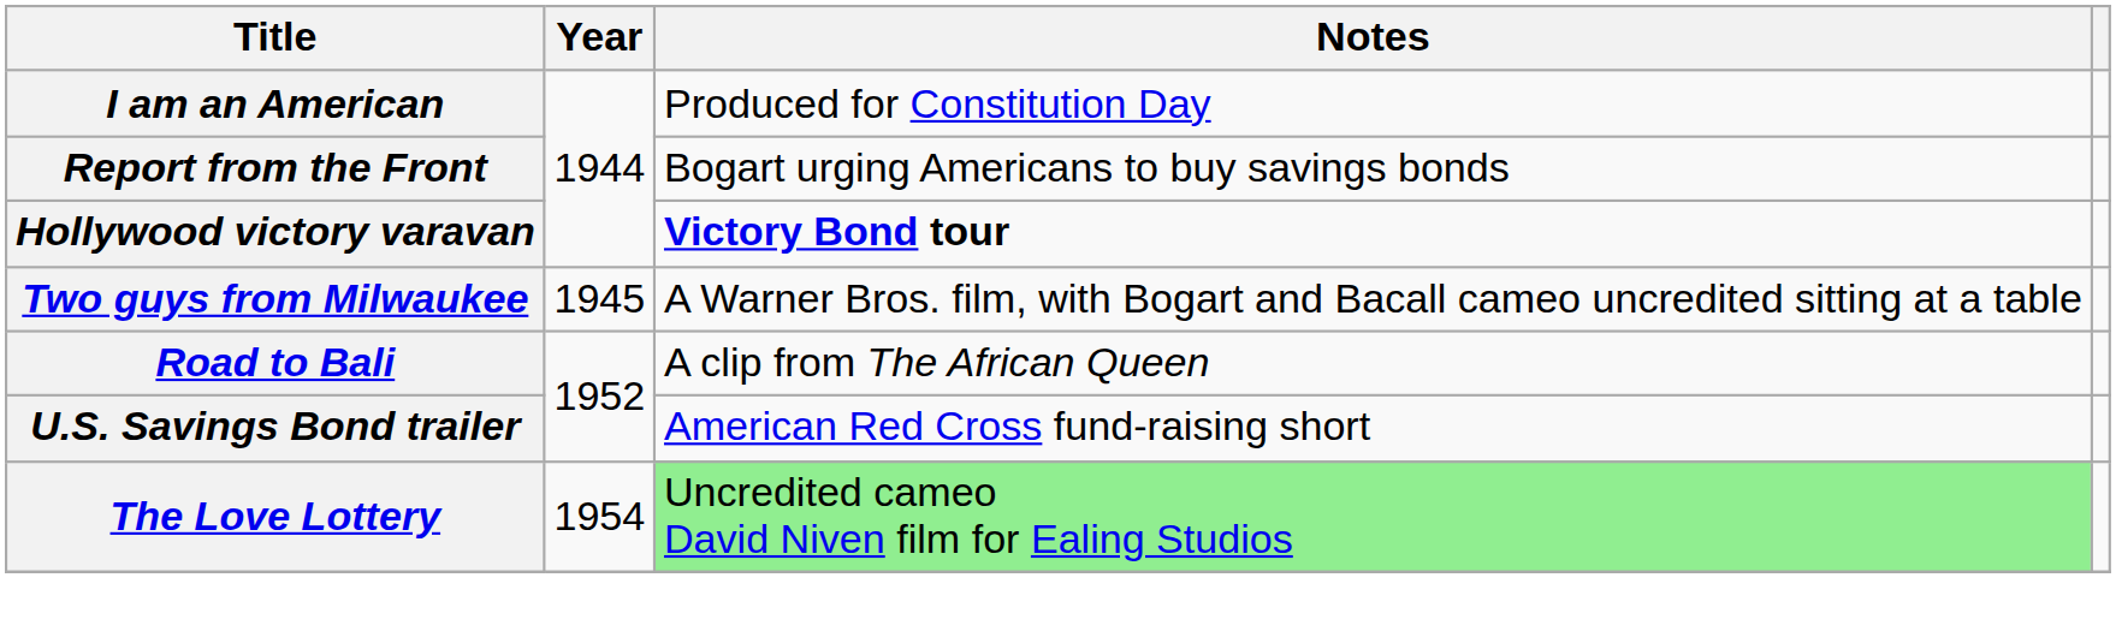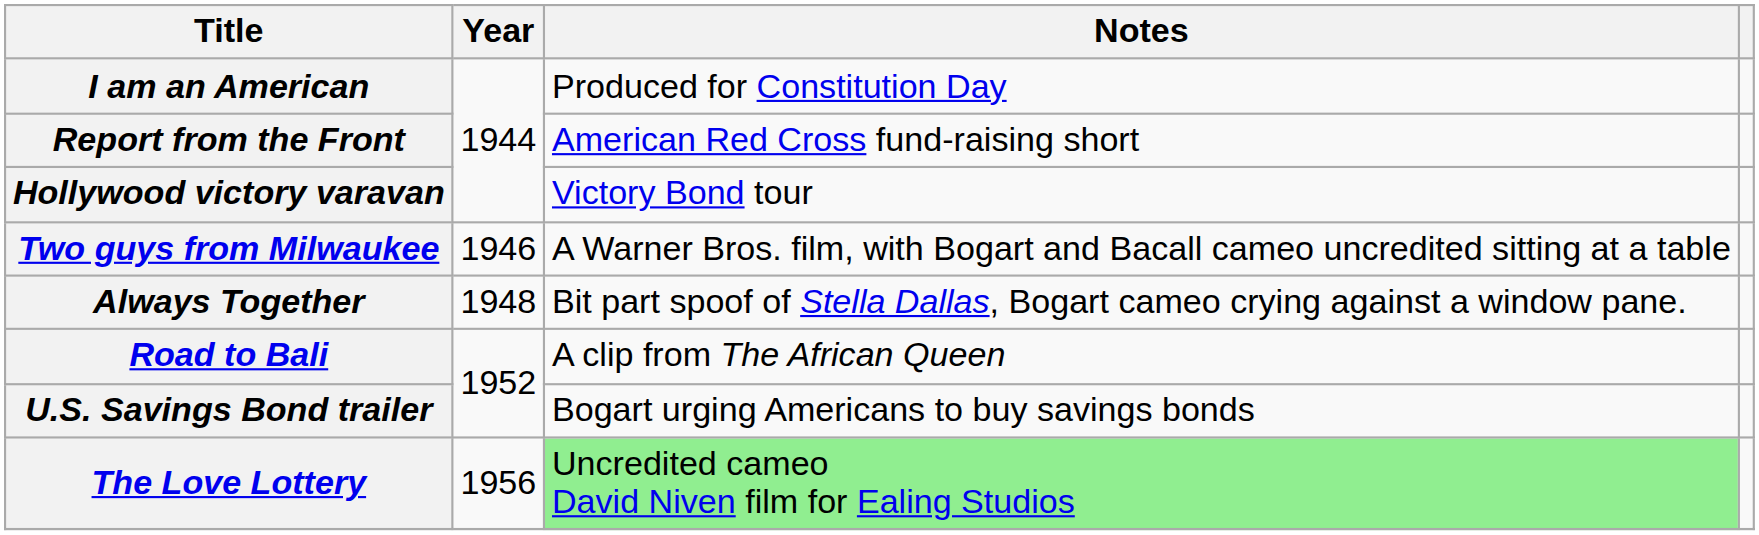Report from the Front | Notes: Bogart urging Americans to buy savings bonds -> American Red Cross fund-raising short
Hollywood victory varavan | Notes: bold -> normal
Two guys from Milwaukee | Year: 1945 -> 1946
+ row: Always Together | 1948 | Bit part spoof of Stella Dallas, Bogart cameo crying against a window pane.
U.S. Savings Bond trailer | Notes: American Red Cross fund-raising short -> Bogart urging Americans to buy savings bonds
The Love Lottery | Year: 1954 -> 1956
